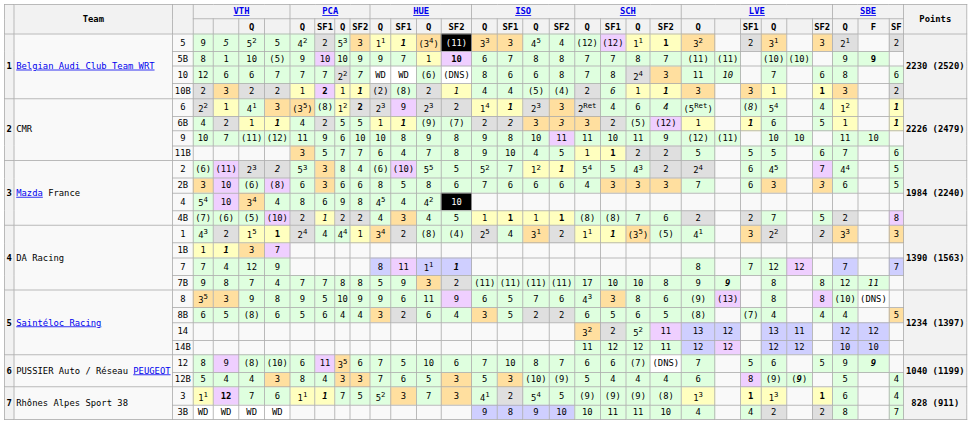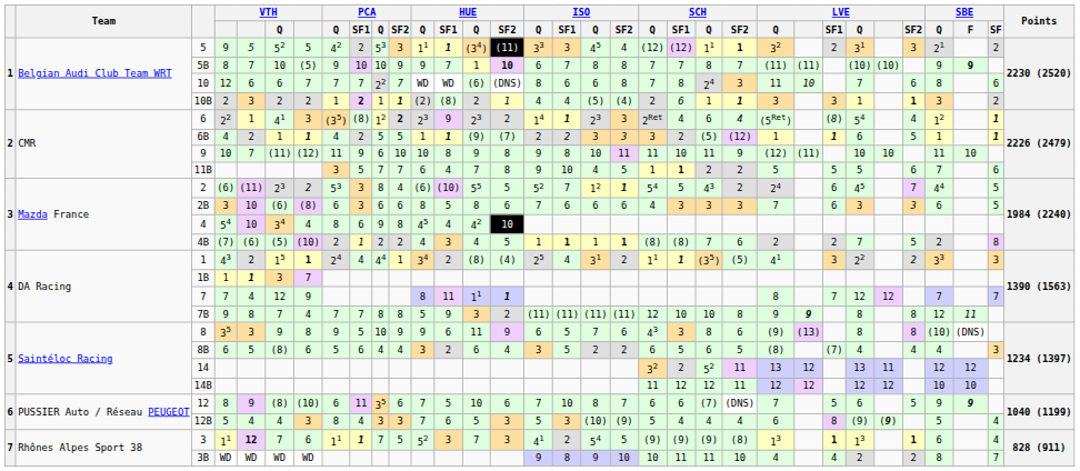5B | column 5: 1 -> 7
7B | column 20: 17 -> 12
8B | SBE / SF: 5 -> 3
